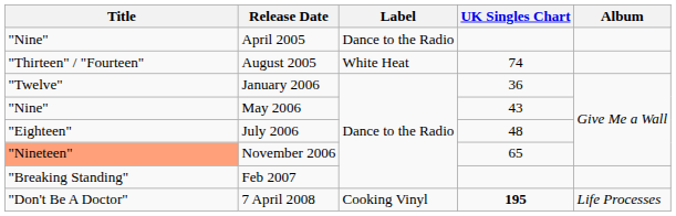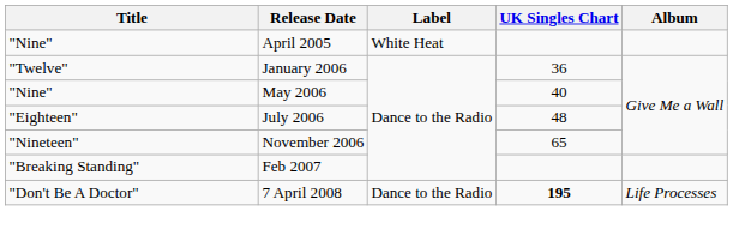April 2005 | Label: Dance to the Radio -> White Heat
- row: "Thirteen" / "Fourteen" | August 2005 | White Heat | 74
May 2006 | UK Singles Chart: 43 -> 40
November 2006 | Title: lightsalmon background -> no background
7 April 2008 | Label: Cooking Vinyl -> Dance to the Radio
